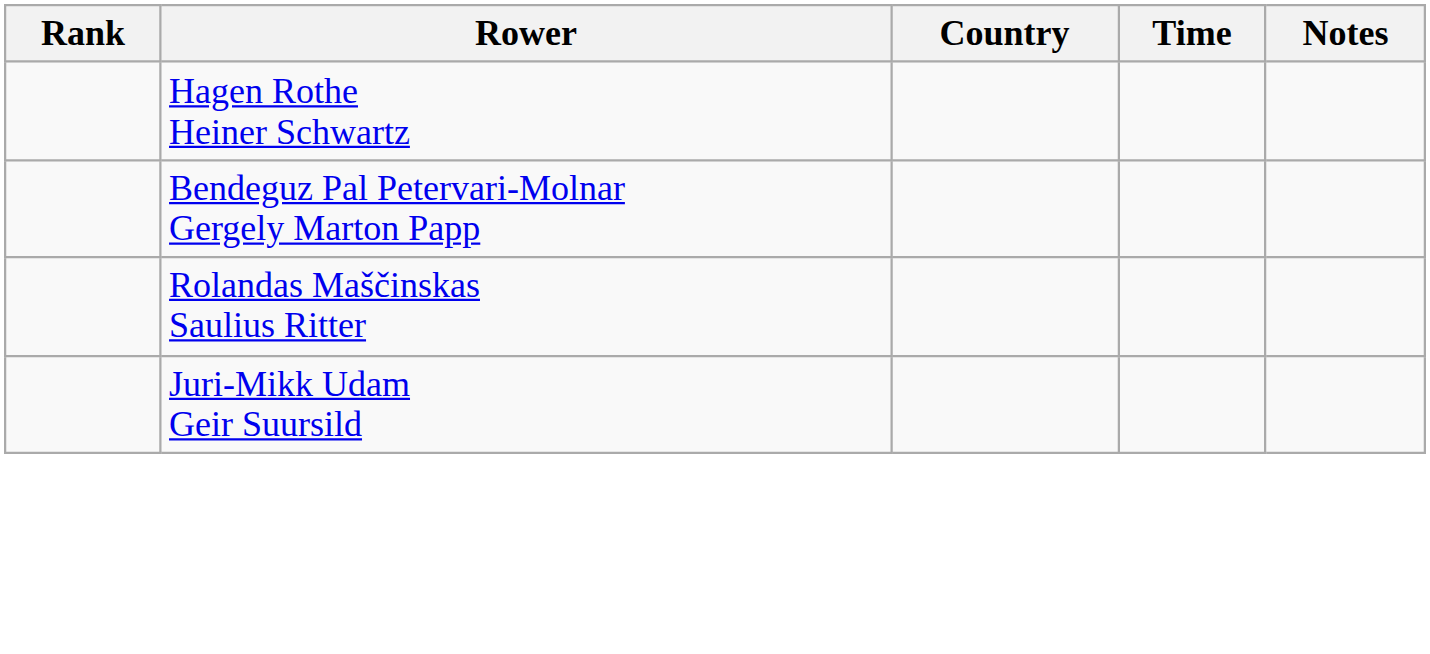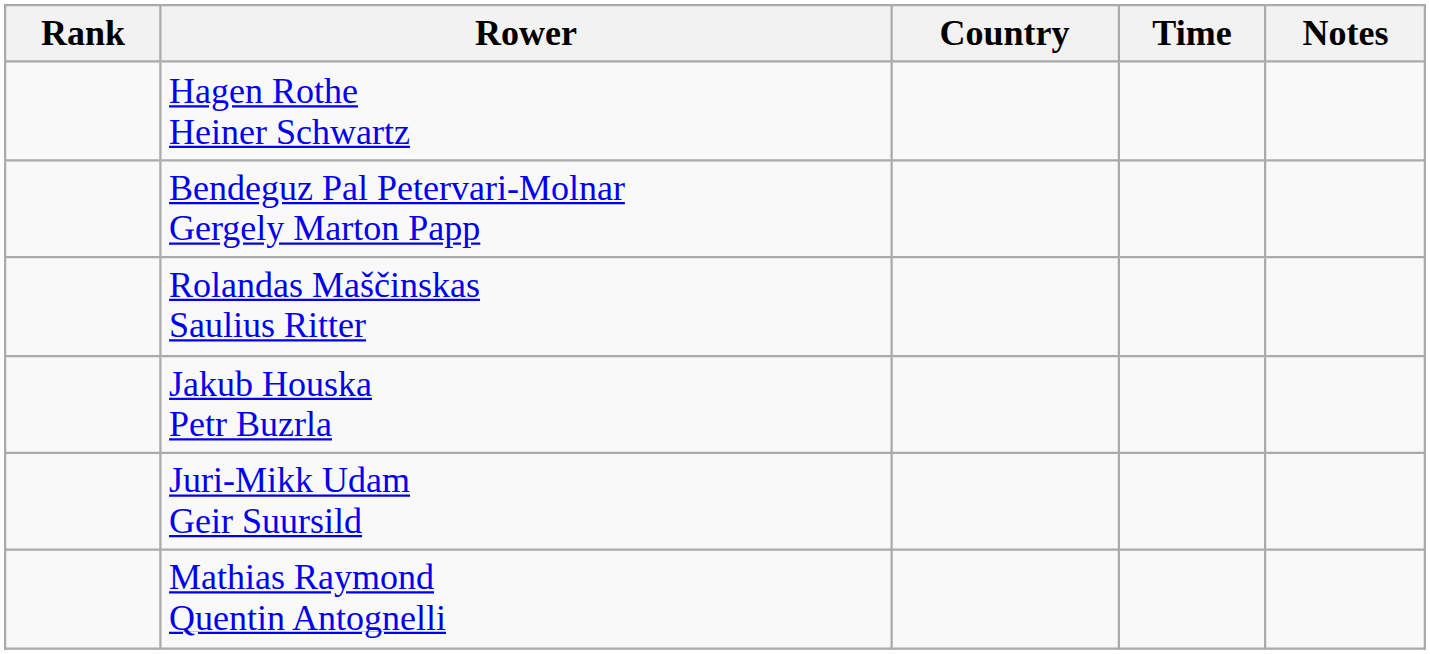+ row: Jakub Houska Petr Buzrla
+ row: Mathias Raymond Quentin Antognelli
